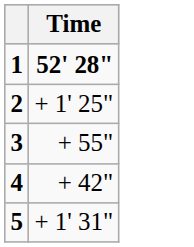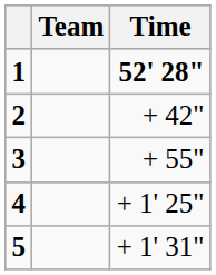+ column: Team
2 | Time: + 1' 25" -> + 42"
4 | Time: + 42" -> + 1' 25"
